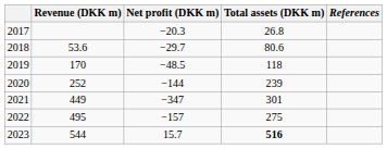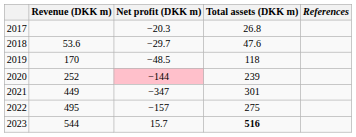2018 | Total assets (DKK m): 80.6 -> 47.6
2020 | Net profit (DKK m): no background -> pink background
